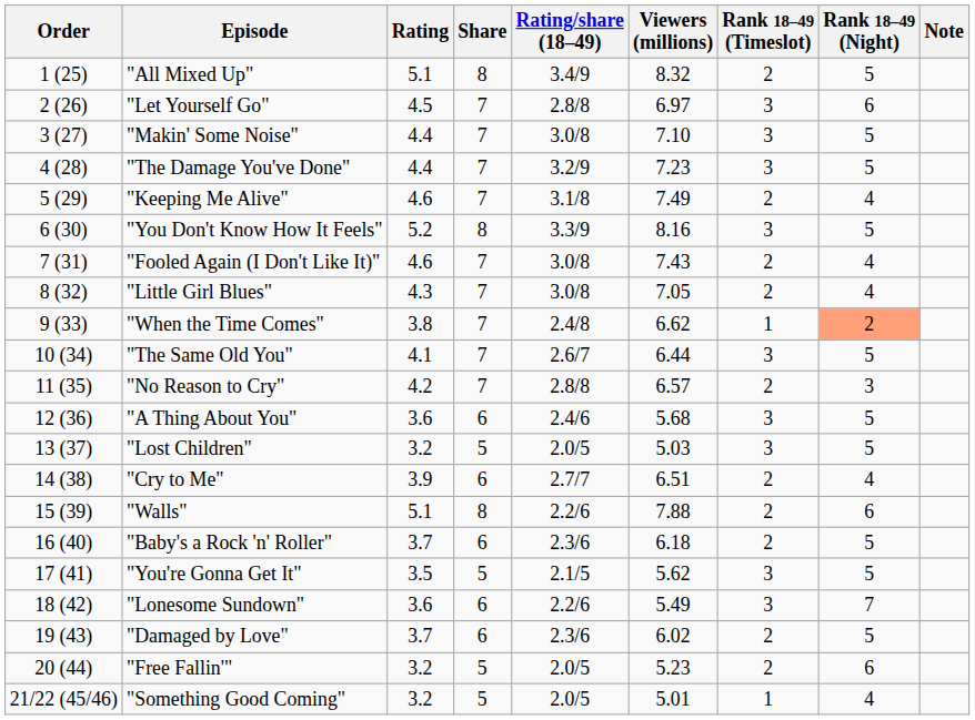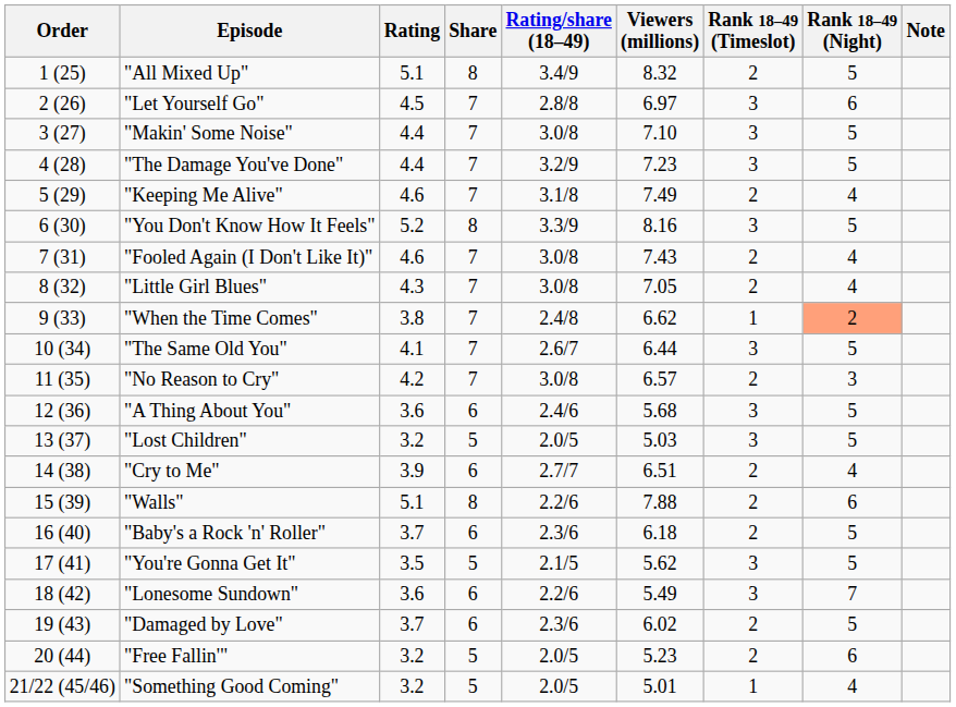"No Reason to Cry" | Rating/share (18–49): 2.8/8 -> 3.0/8
